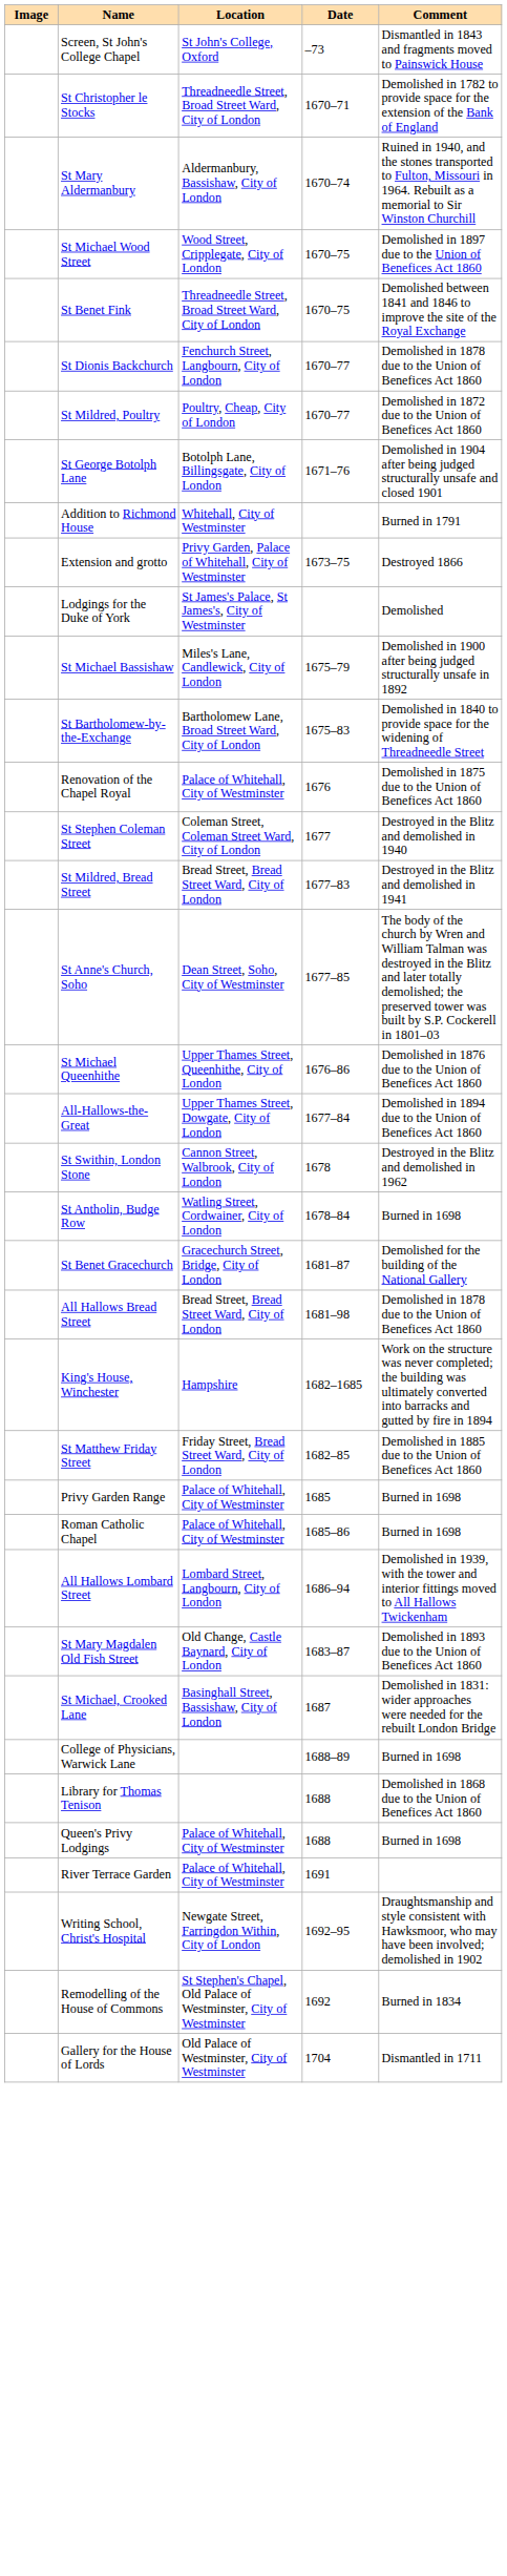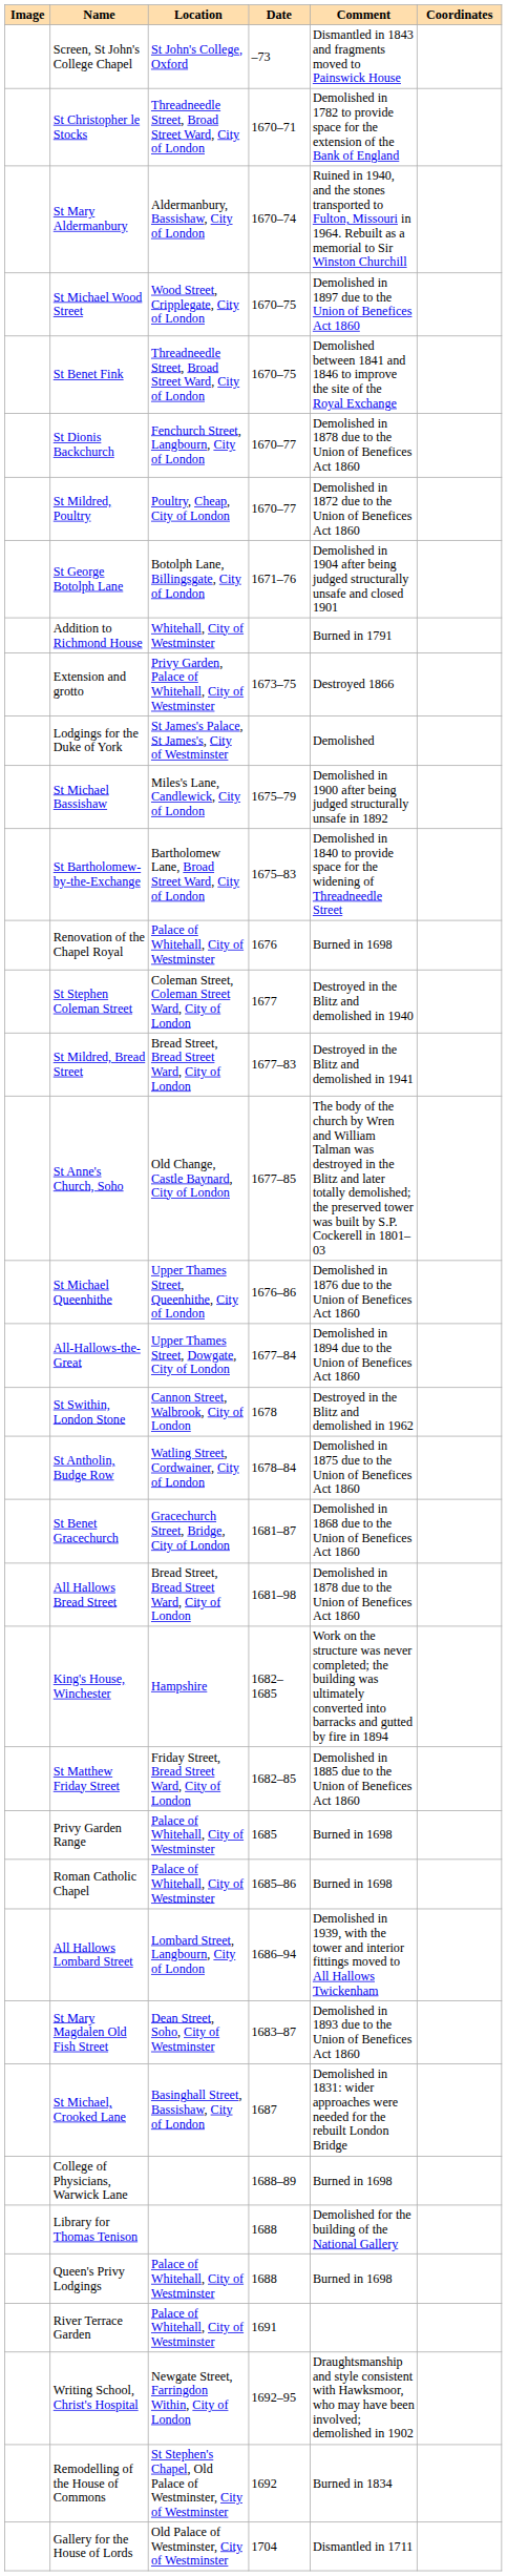+ column: Coordinates
Renovation of the Chapel Royal | Comment: Demolished in 1875 due to the Union of Benefices Act 1860 -> Burned in 1698
St Anne's Church, Soho | Location: Dean Street, Soho, City of Westminster -> Old Change, Castle Baynard, City of London
St Antholin, Budge Row | Comment: Burned in 1698 -> Demolished in 1875 due to the Union of Benefices Act 1860
St Benet Gracechurch | Comment: Demolished for the building of the National Gallery -> Demolished in 1868 due to the Union of Benefices Act 1860
St Mary Magdalen Old Fish Street | Location: Old Change, Castle Baynard, City of London -> Dean Street, Soho, City of Westminster
Library for Thomas Tenison | Comment: Demolished in 1868 due to the Union of Benefices Act 1860 -> Demolished for the building of the National Gallery
